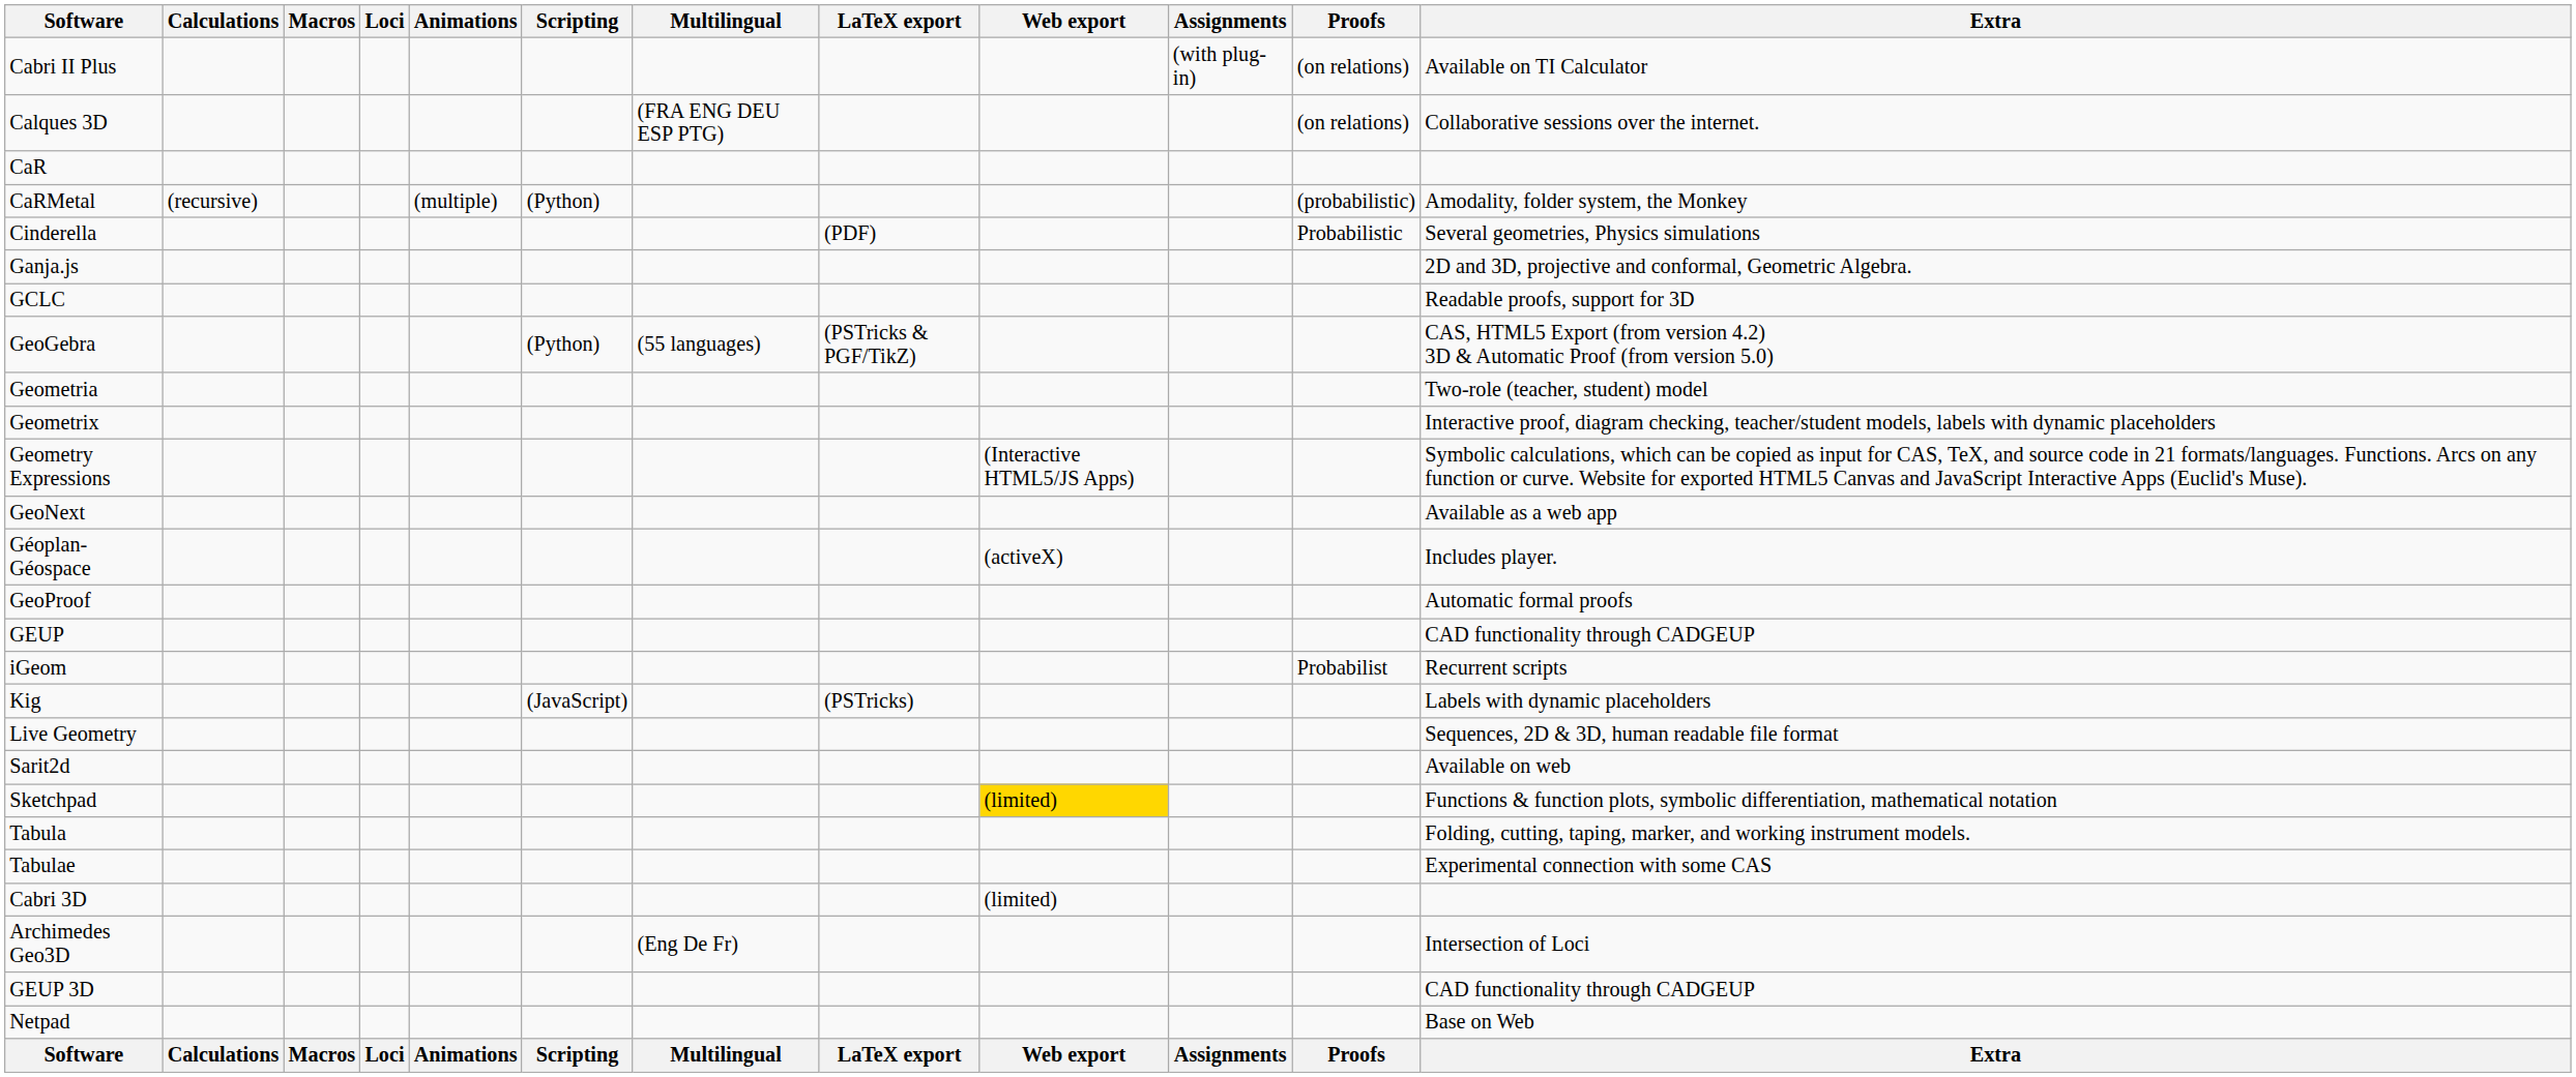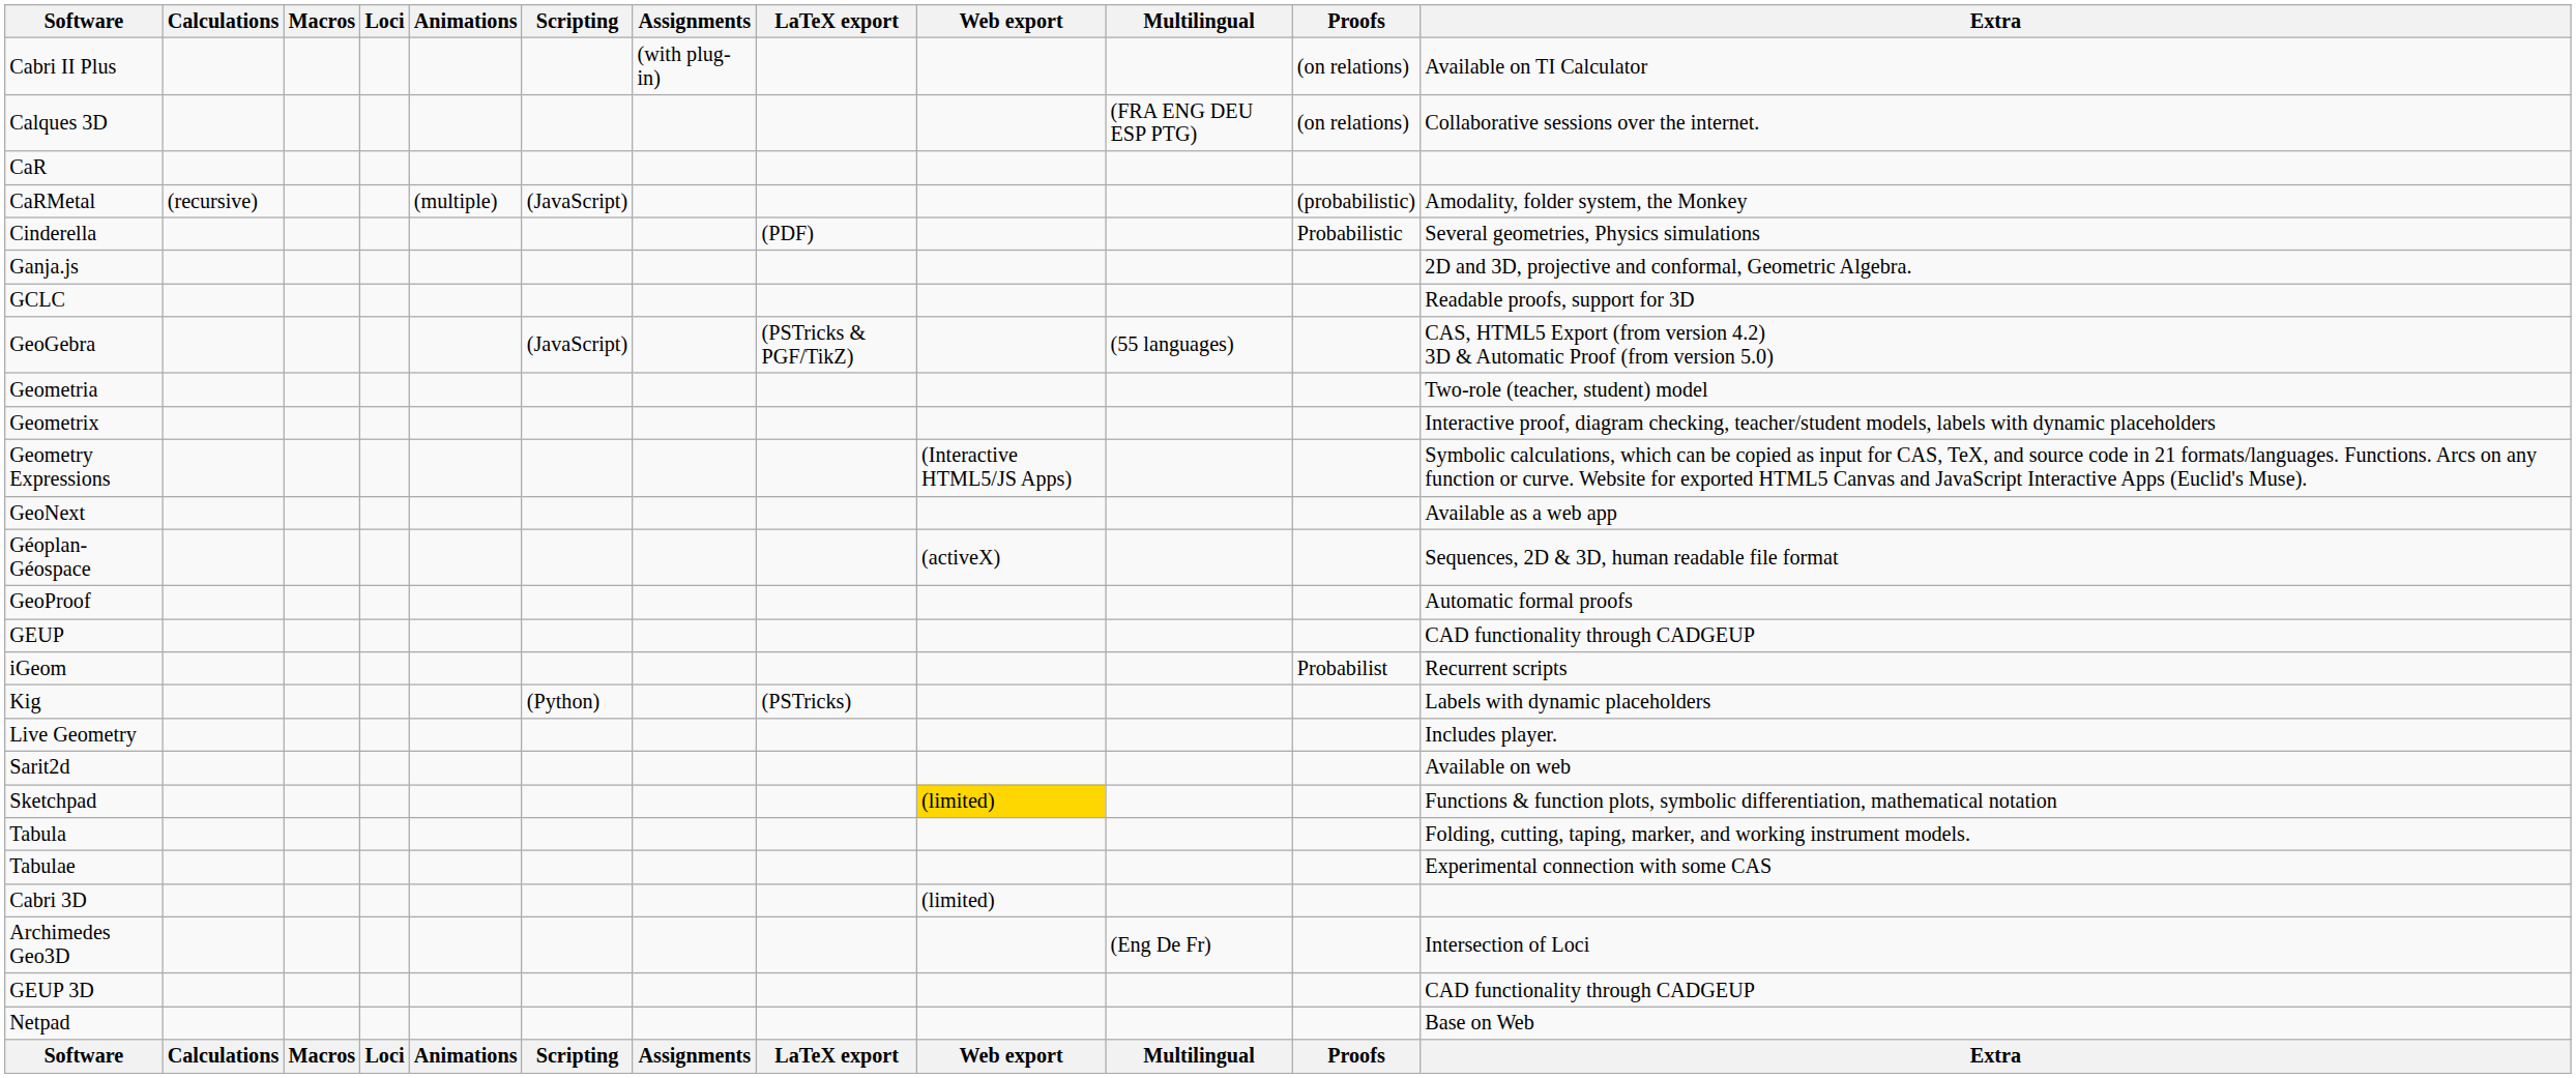columns swapped: Assignments <-> Multilingual
CaRMetal | Scripting: (Python) -> (JavaScript)
GeoGebra | Scripting: (Python) -> (JavaScript)
Géoplan-Géospace | Extra: Includes player. -> Sequences, 2D & 3D, human readable file format
Kig | Scripting: (JavaScript) -> (Python)
Live Geometry | Extra: Sequences, 2D & 3D, human readable file format -> Includes player.
